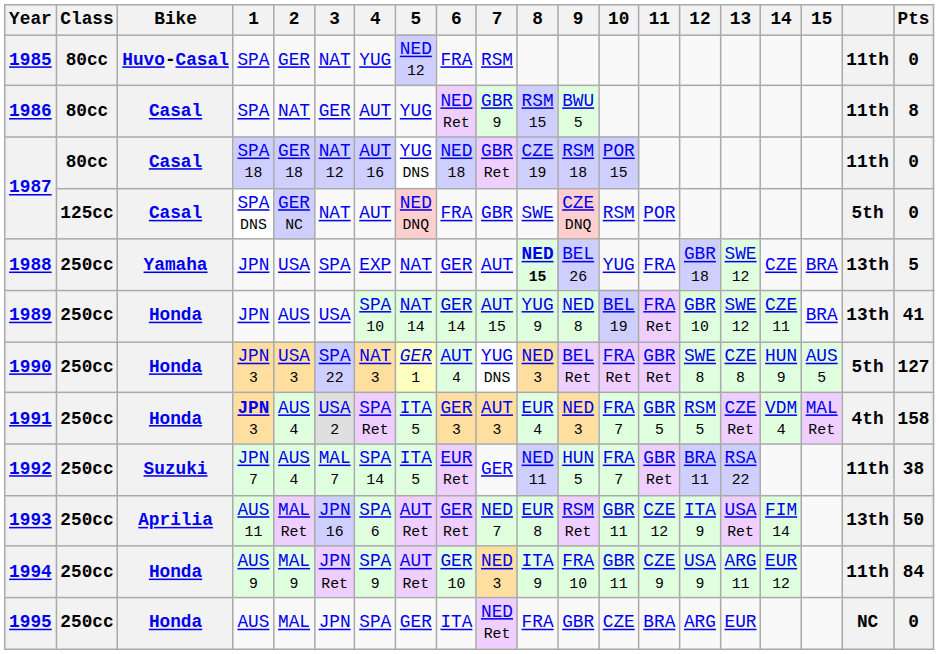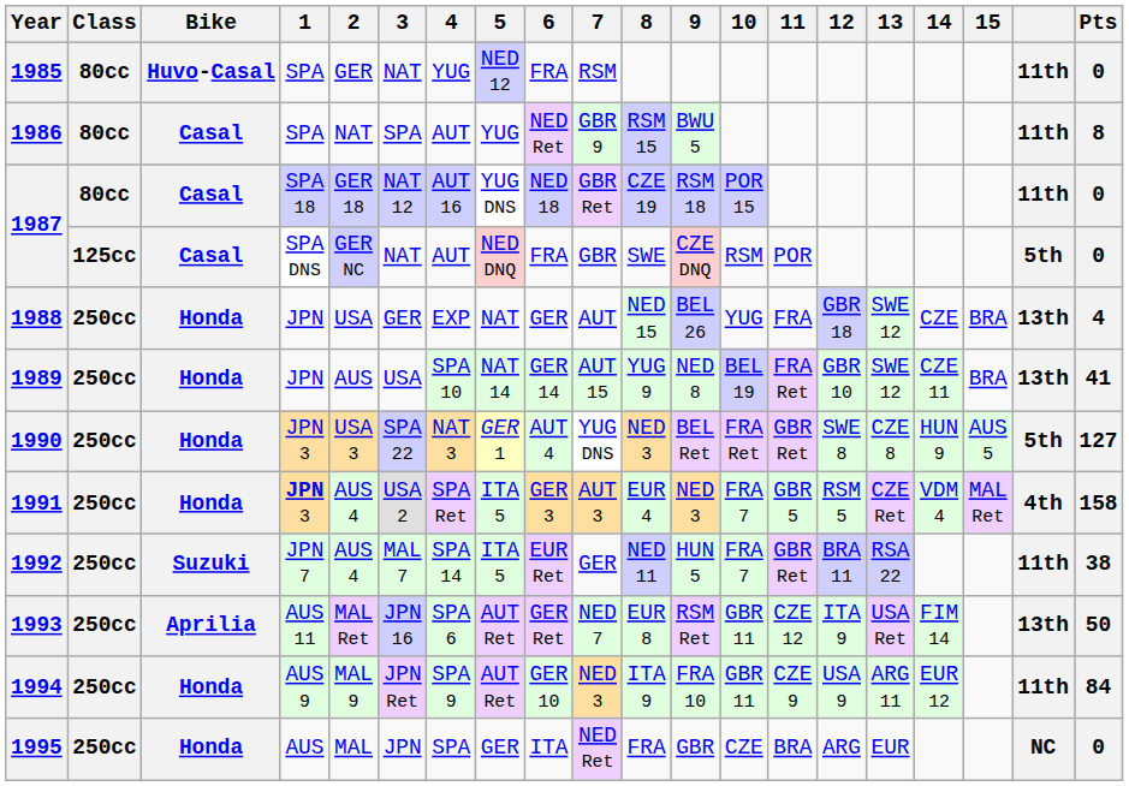1986 | 3: GER -> SPA
1988 | Bike: Yamaha -> Honda
1988 | 3: SPA -> GER
1988 | 8: bold -> normal
1988 | Pts: 5 -> 4
